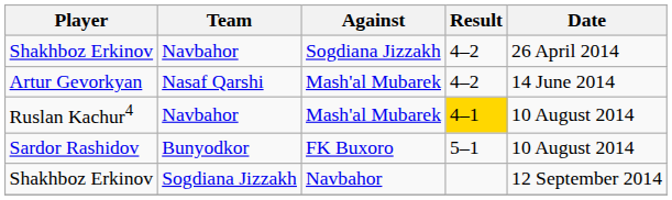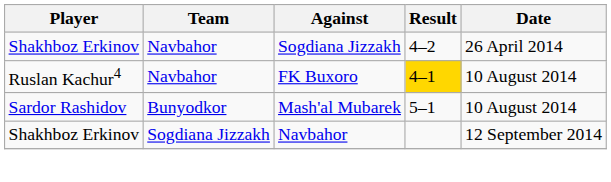- row: Artur Gevorkyan | Nasaf Qarshi | Mash'al Mubarek | 4–2 | 14 June 2014
Ruslan Kachur4 | Against: Mash'al Mubarek -> FK Buxoro
Sardor Rashidov | Against: FK Buxoro -> Mash'al Mubarek
